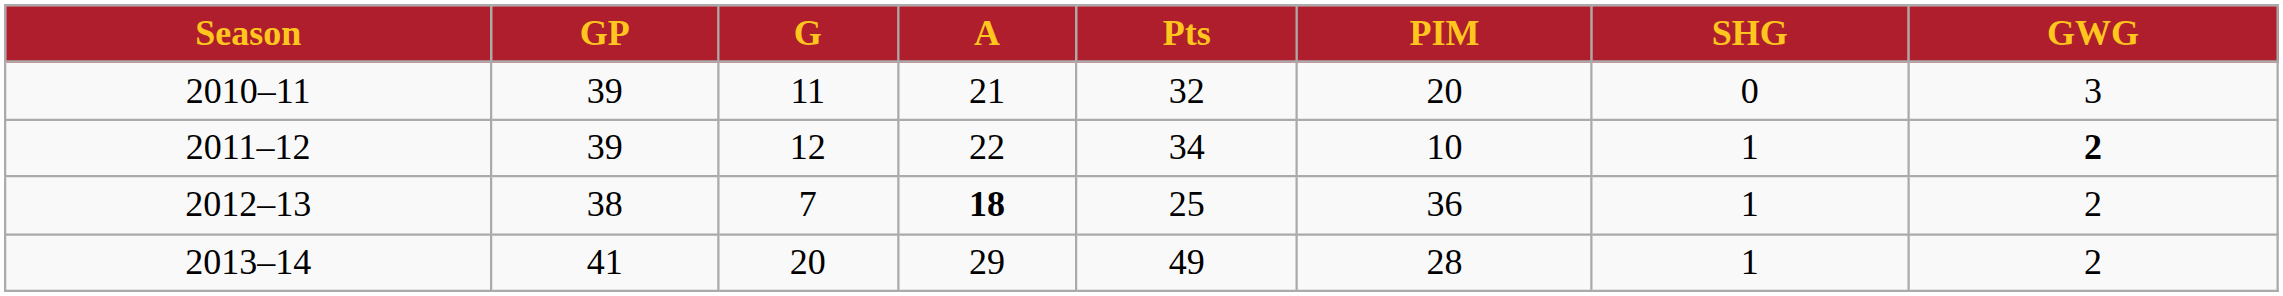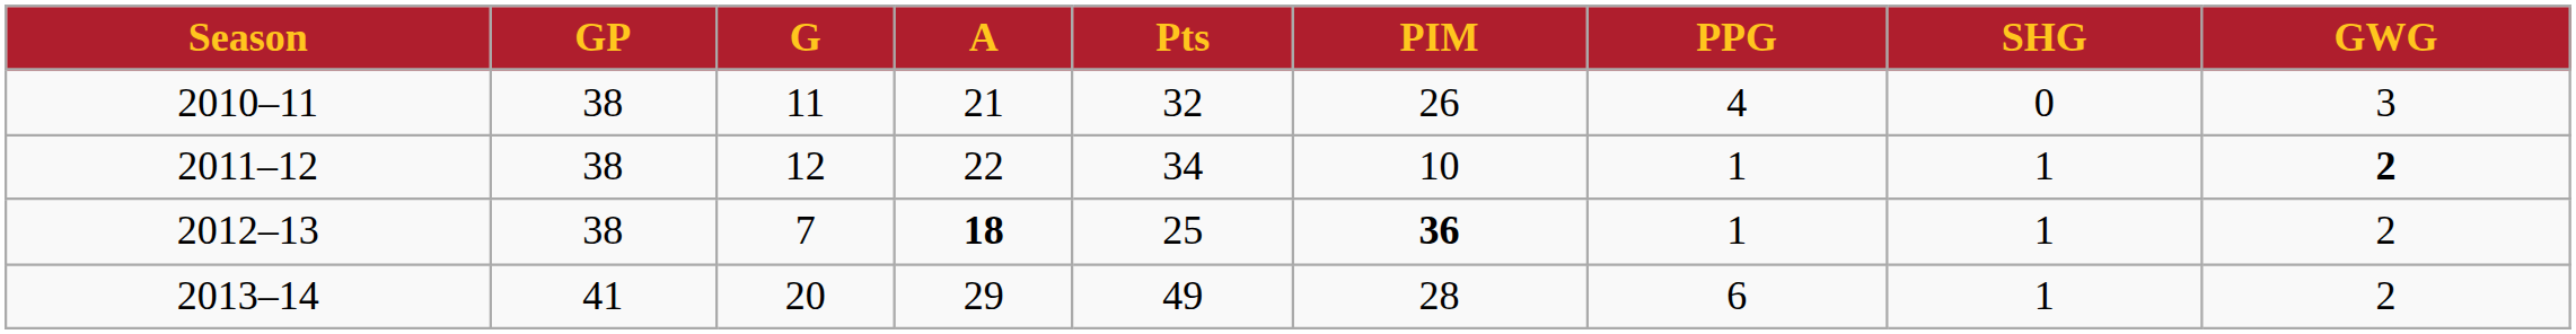+ column: PPG | 4 | 1 | 1 | 6
2010–11 | GP: 39 -> 38
2010–11 | PIM: 20 -> 26
2011–12 | GP: 39 -> 38
2012–13 | PIM: normal -> bold
